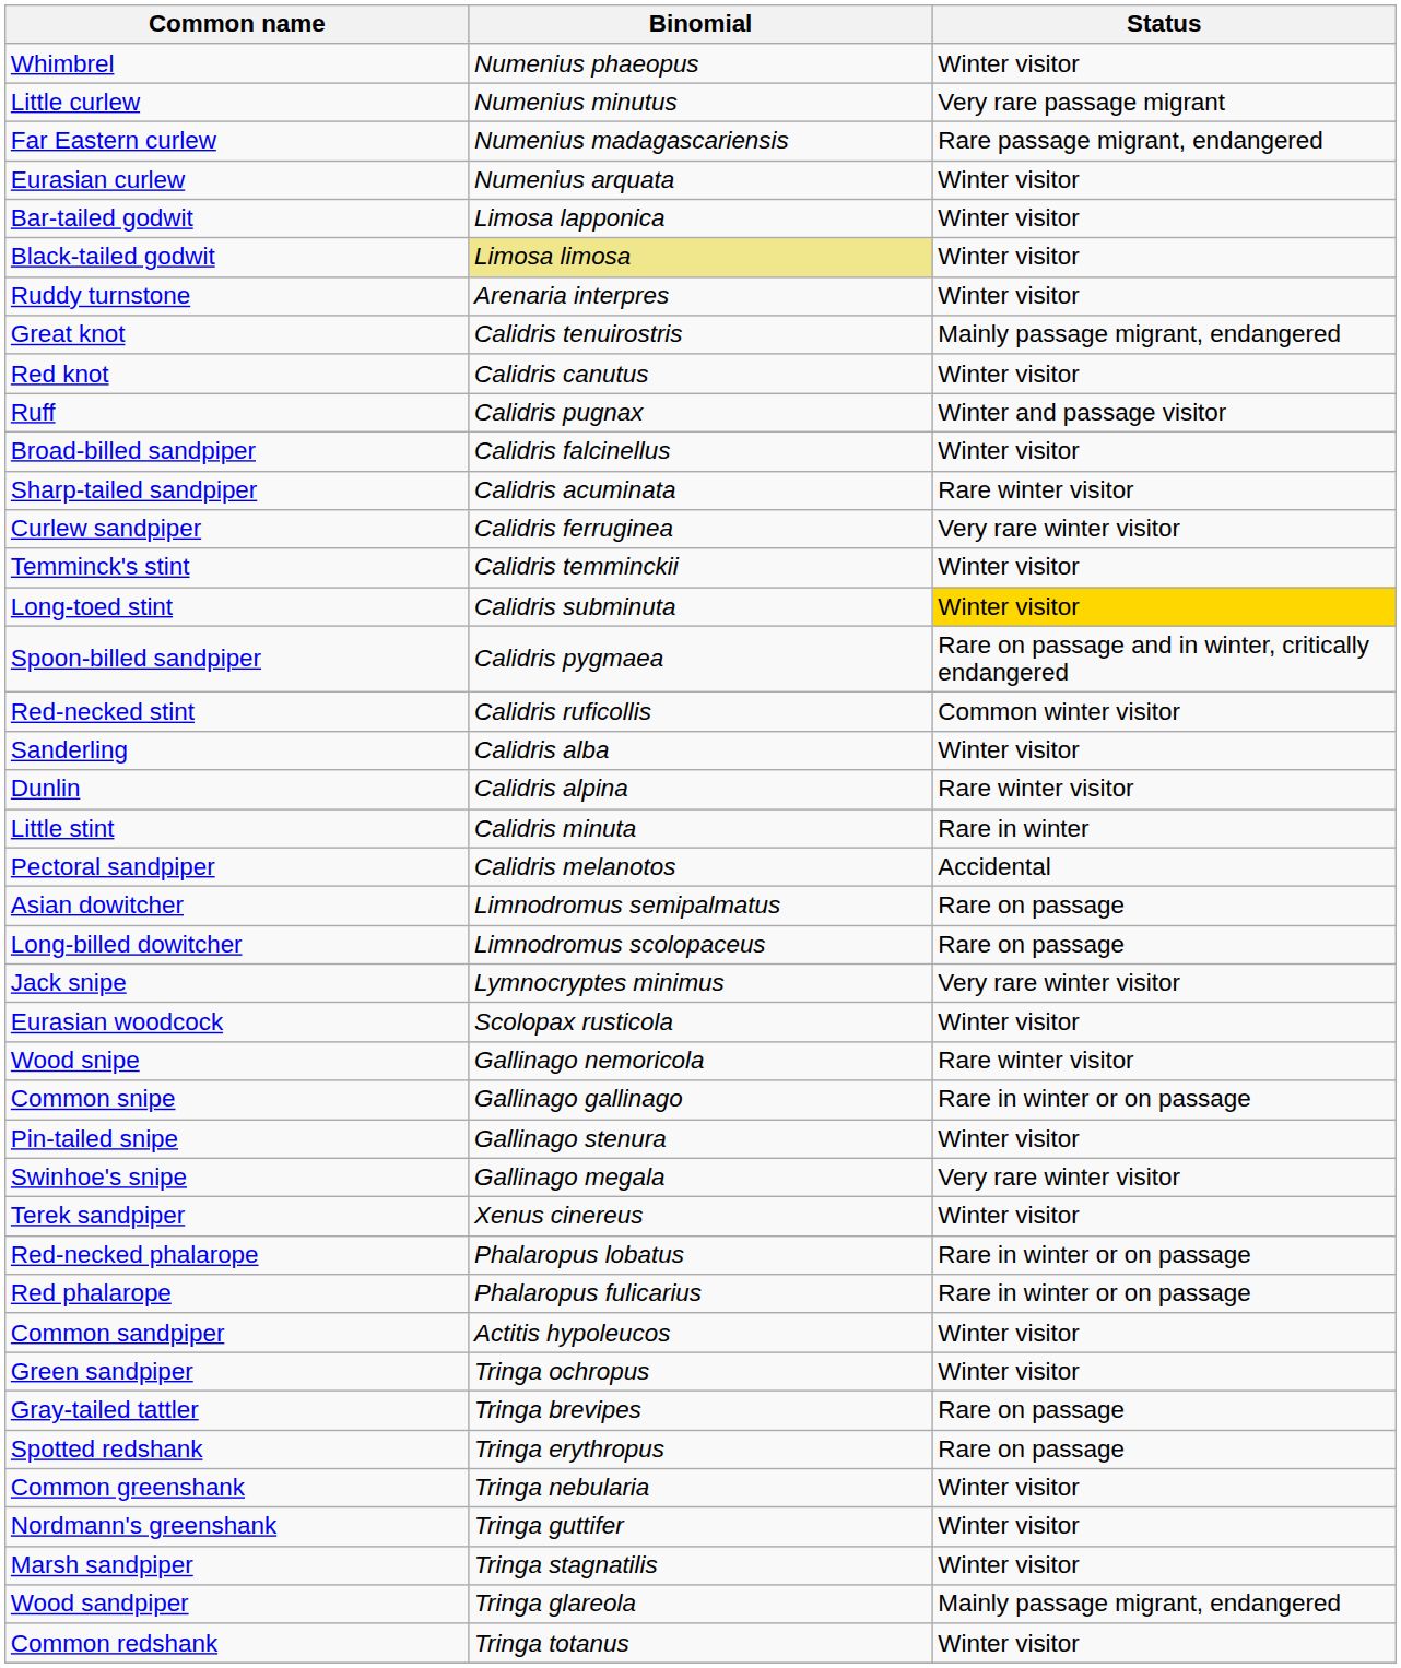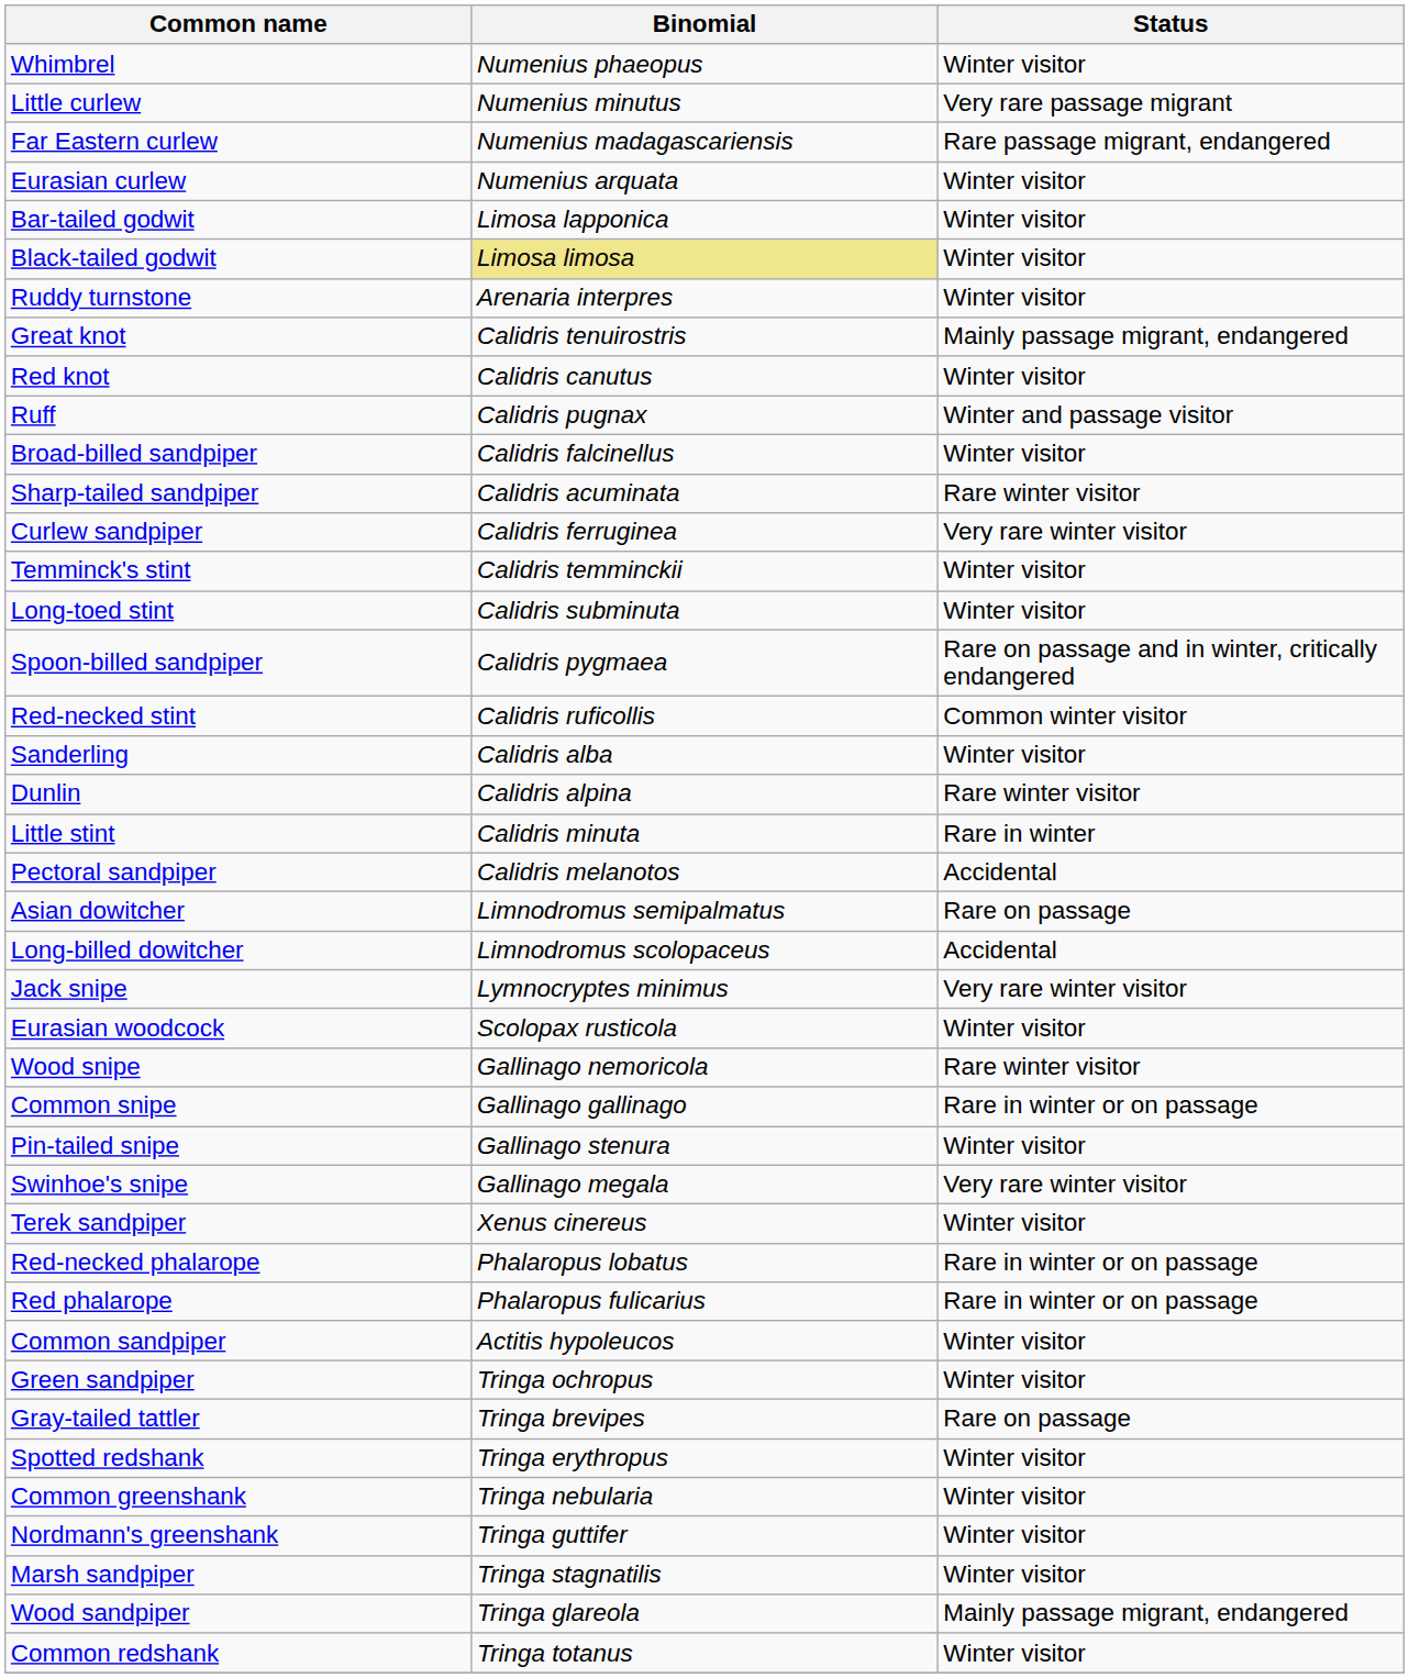Long-toed stint | Status: gold background -> no background
Long-billed dowitcher | Status: Rare on passage -> Accidental
Spotted redshank | Status: Rare on passage -> Winter visitor
